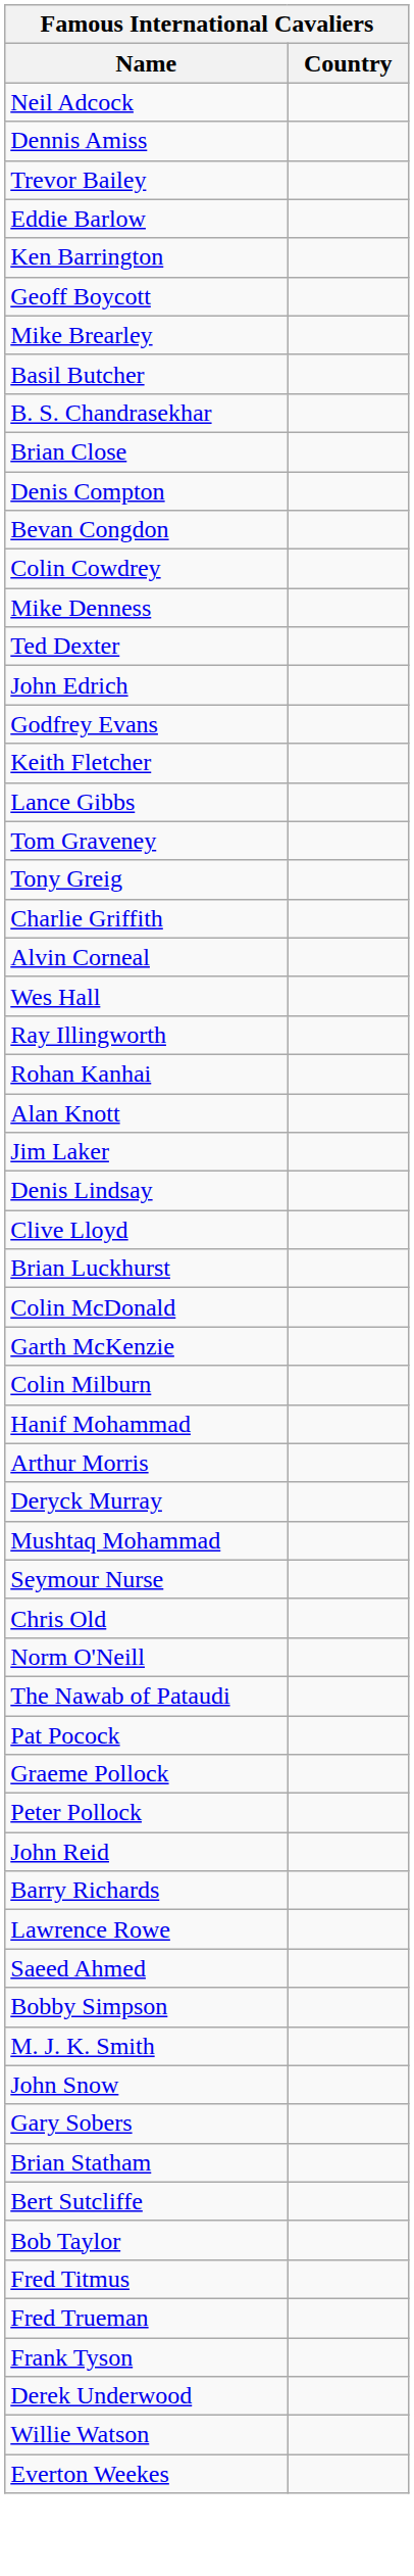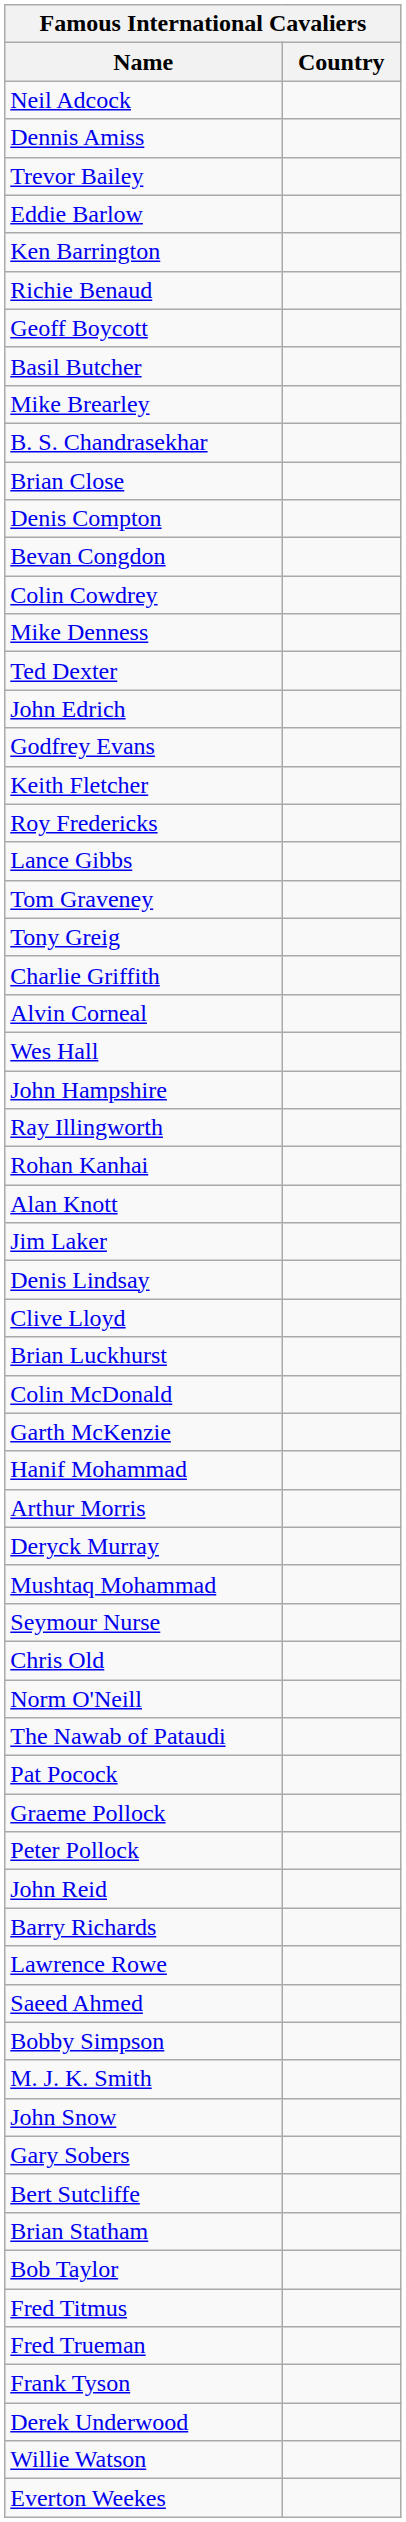+ row: Richie Benaud
rows swapped: Mike Brearley <-> Basil Butcher
+ row: Roy Fredericks
+ row: John Hampshire
- row: Colin Milburn
rows swapped: Brian Statham <-> Bert Sutcliffe
